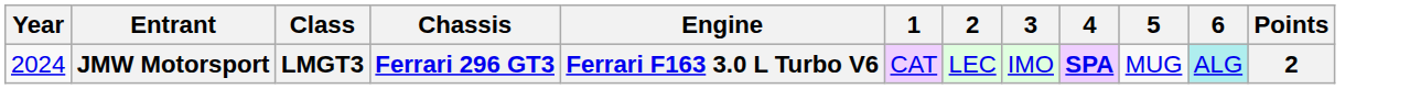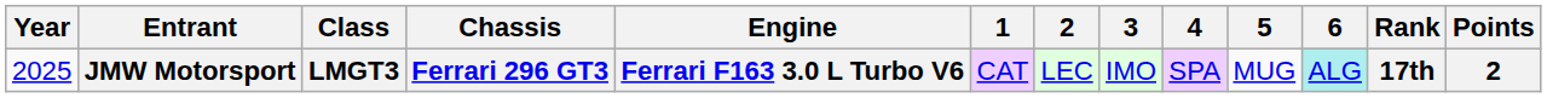+ column: Rank | 17th
JMW Motorsport | Year: 2024 -> 2025
JMW Motorsport | 4: bold -> normal
